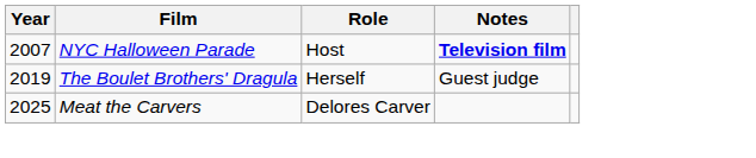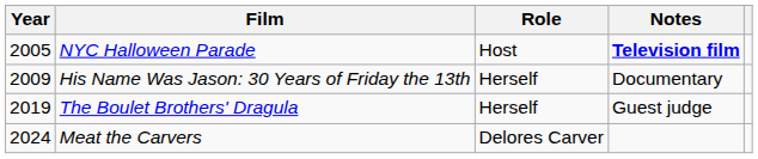NYC Halloween Parade | Year: 2007 -> 2005
+ row: 2009 | His Name Was Jason: 30 Years of Friday the 13th | Herself | Documentary
Meat the Carvers | Year: 2025 -> 2024
